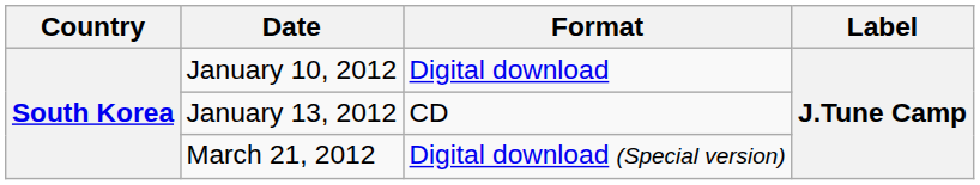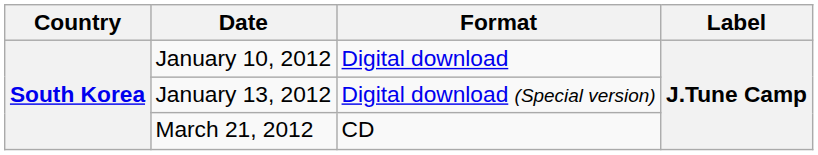January 13, 2012 | Format: CD -> Digital download (Special version)
March 21, 2012 | Format: Digital download (Special version) -> CD
